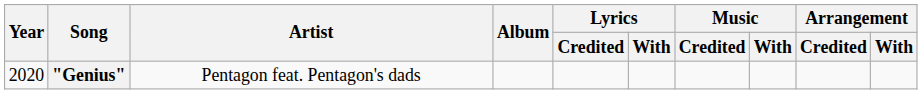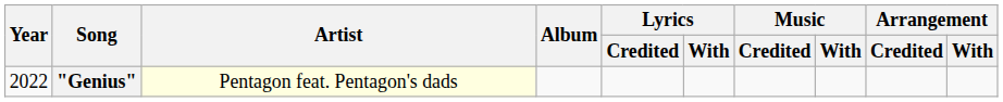"Genius" | Year: 2020 -> 2022
"Genius" | Artist: no background -> lightyellow background
